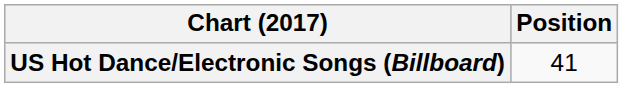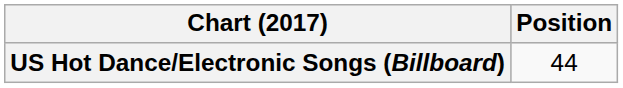US Hot Dance/Electronic Songs (Billboard) | Position: 41 -> 44
